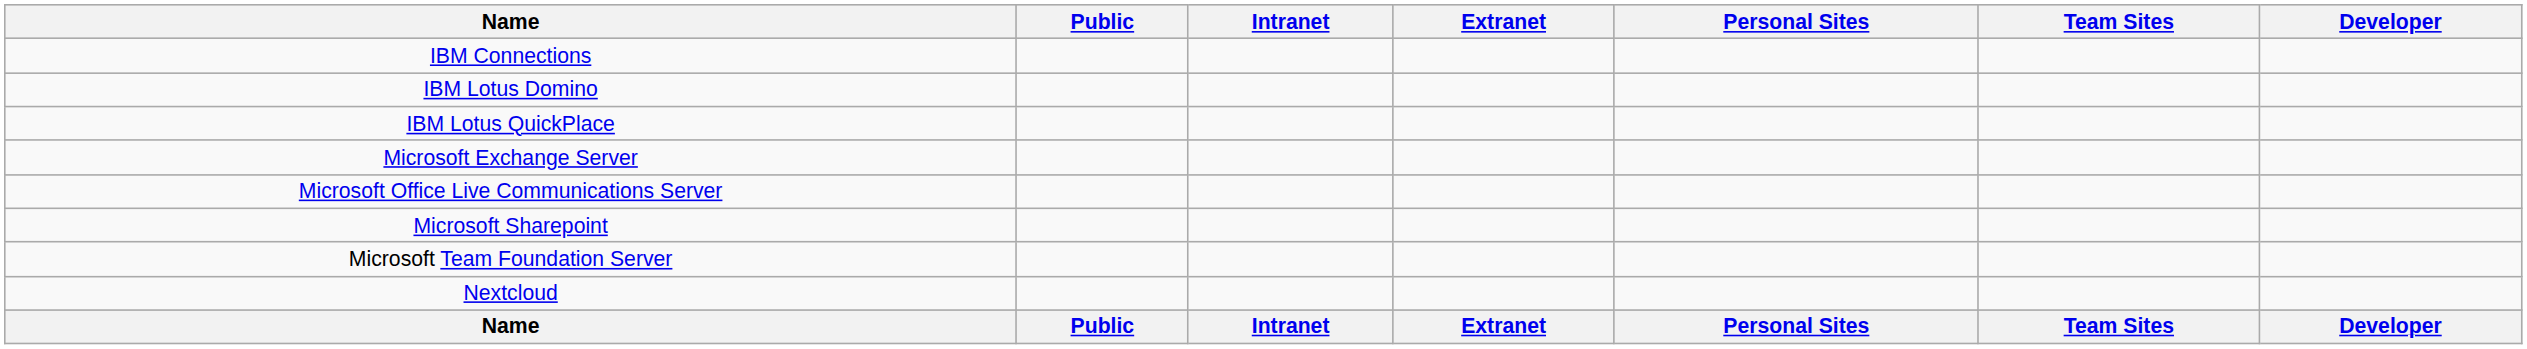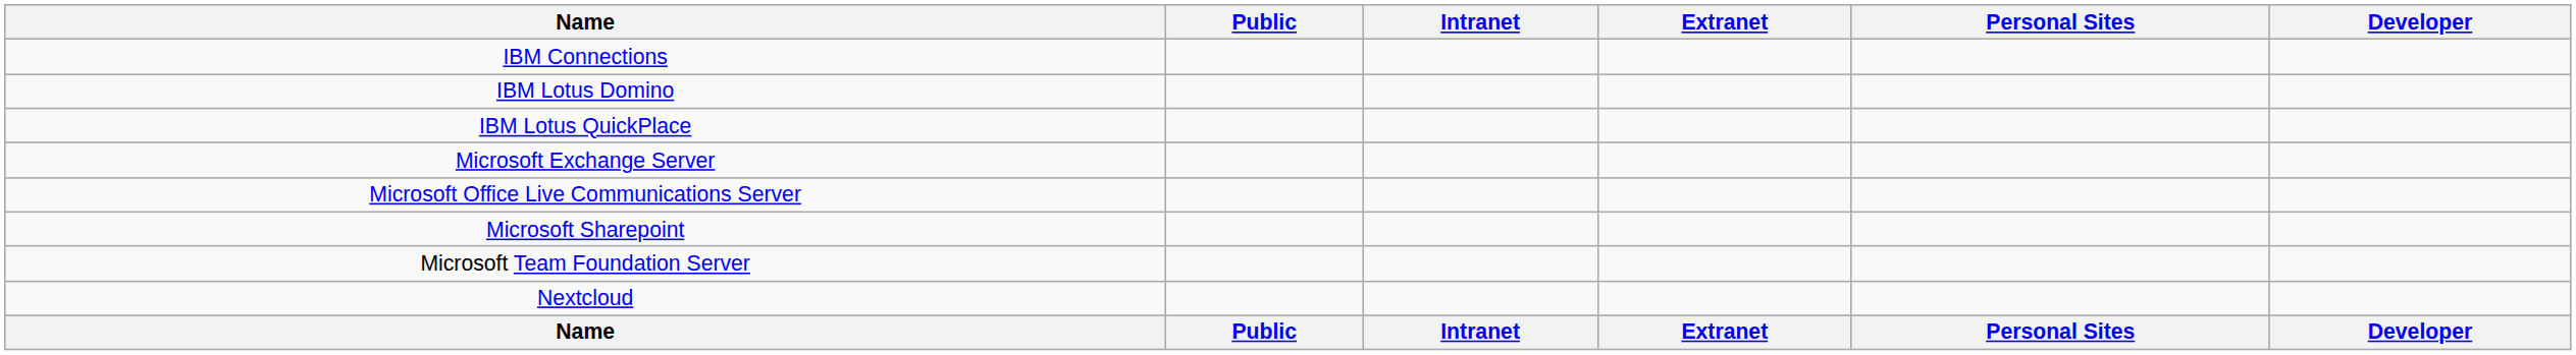- column: Team Sites | Team Sites
